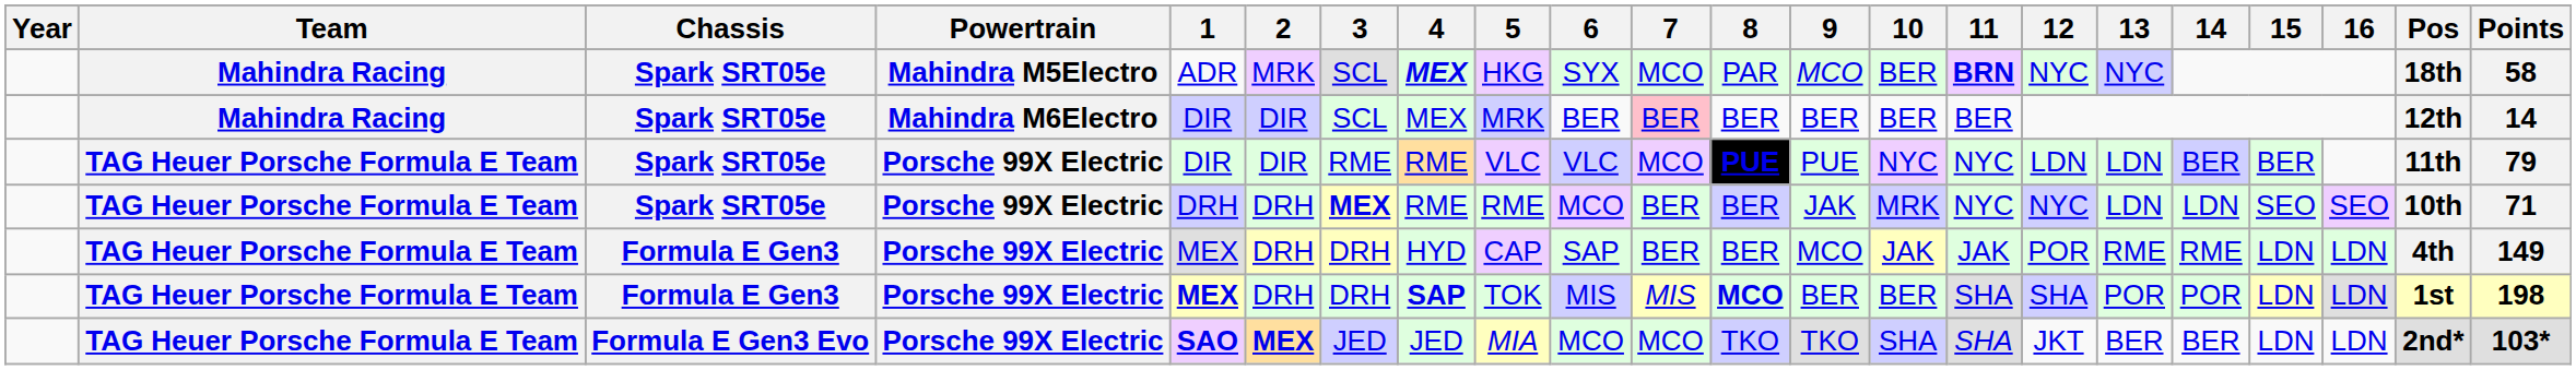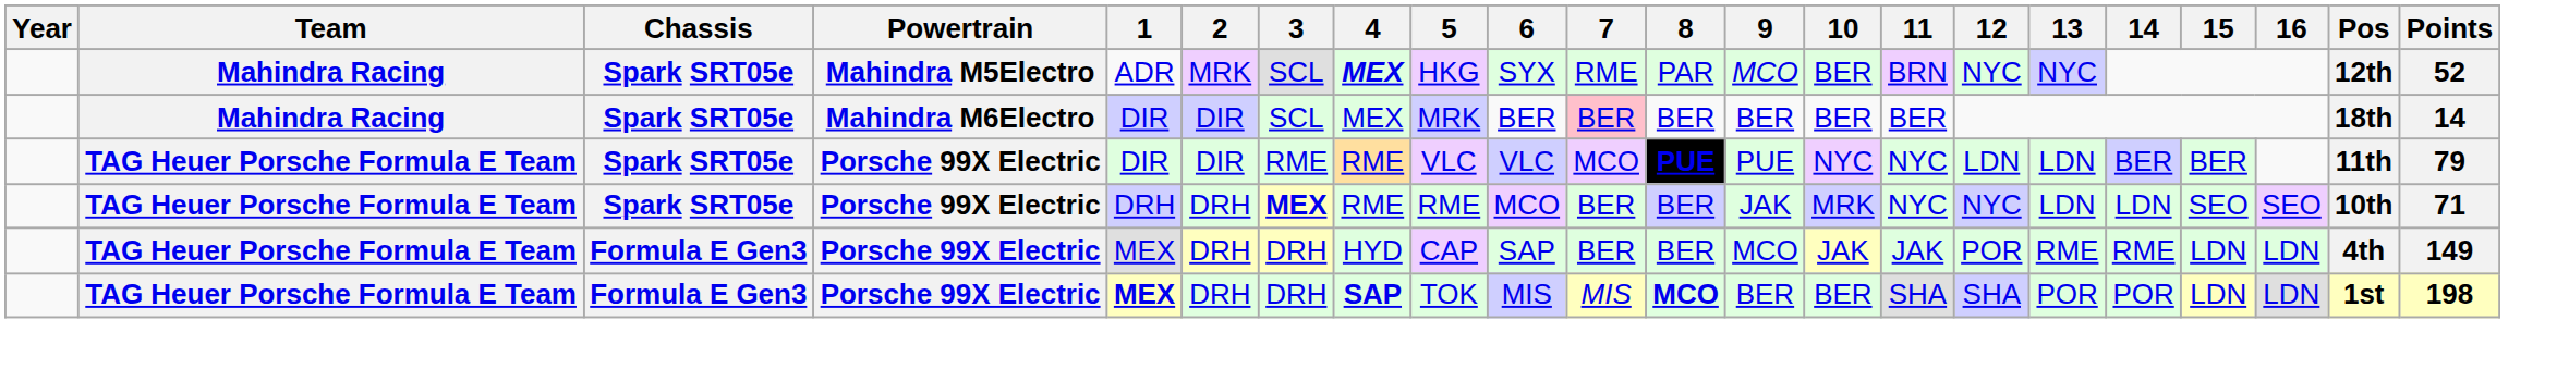Spark SRT05e / Mahindra M5Electro | 7: MCO -> RME
Spark SRT05e / Mahindra M5Electro | 11: bold -> normal
Spark SRT05e / Mahindra M5Electro | Pos: 18th -> 12th
Spark SRT05e / Mahindra M5Electro | Points: 58 -> 52
Spark SRT05e / Mahindra M6Electro | Pos: 12th -> 18th
- row: TAG Heuer Porsche Formula E Team | Formula E Gen3 Evo | Porsche 99X Electric | SAO | MEX | JED | JED | MIA | MCO | MCO | TKO | TKO | SHA | SHA | JKT | BER | BER | LDN | LDN | 2nd* | 103*
